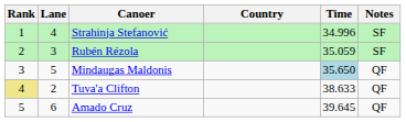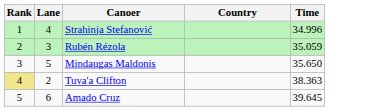- column: Notes | SF | SF | QF | QF | QF
Mindaugas Maldonis | Time: lightblue background -> no background
Tuva'a Clifton | Time: 38.633 -> 38.363
